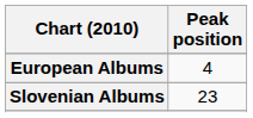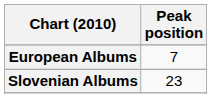European Albums | Peak position: 4 -> 7
